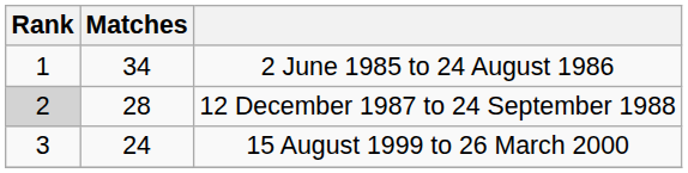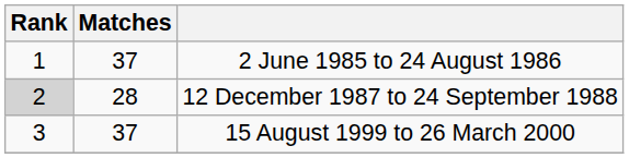2 June 1985 to 24 August 1986 | Matches: 34 -> 37
15 August 1999 to 26 March 2000 | Matches: 24 -> 37
